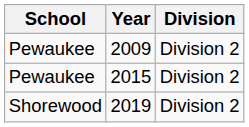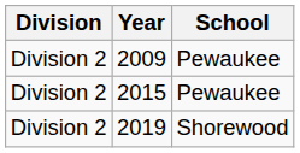columns swapped: School <-> Division
